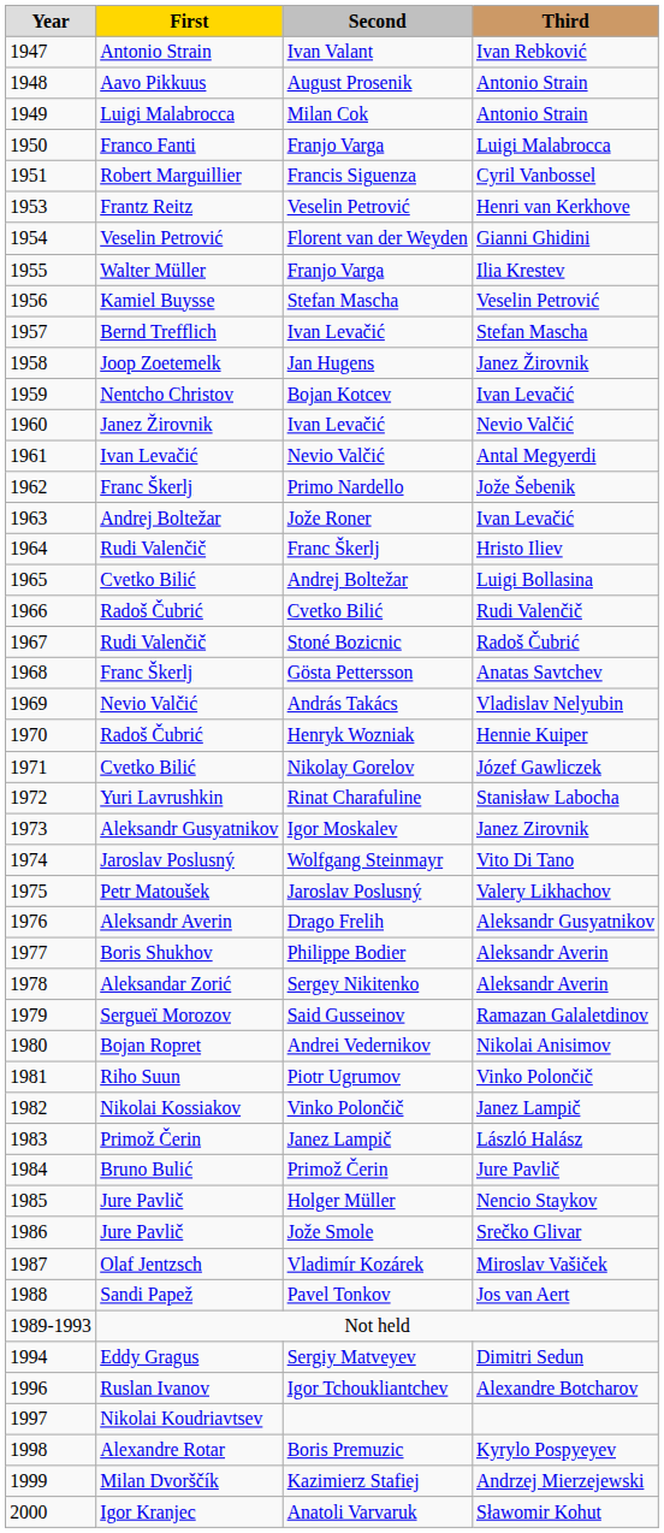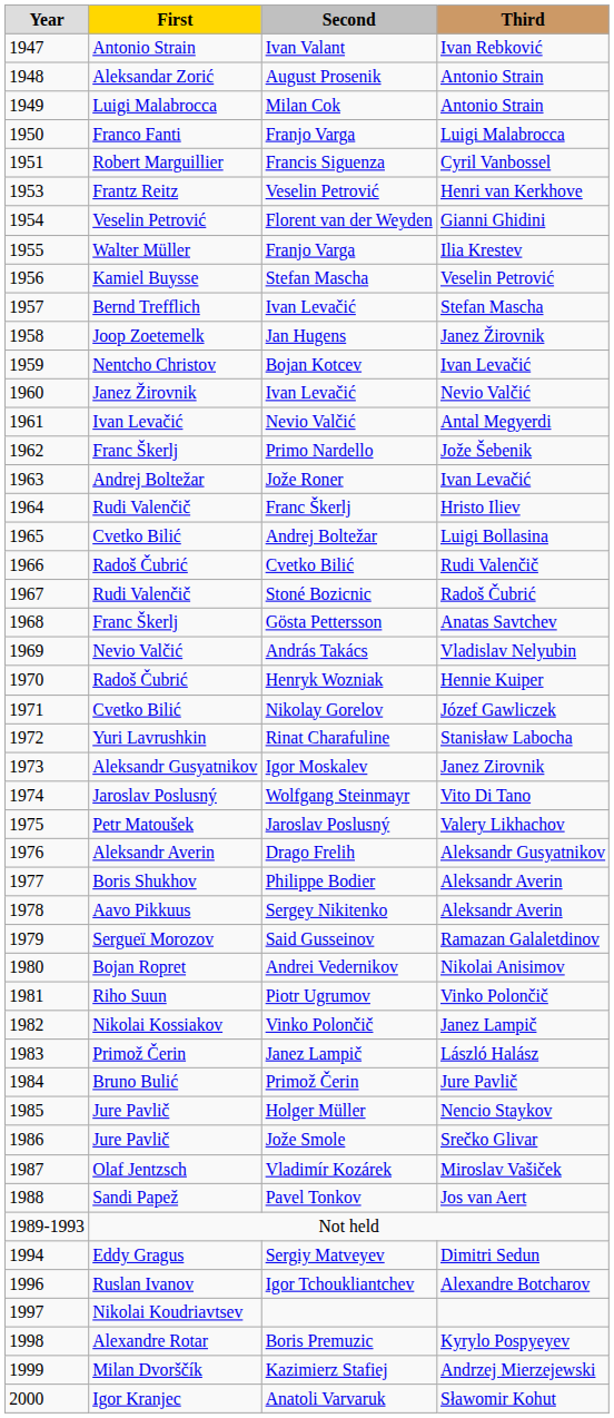August Prosenik | column 2: Aavo Pikkuus -> Aleksandar Zorić
Sergey Nikitenko | column 2: Aleksandar Zorić -> Aavo Pikkuus
